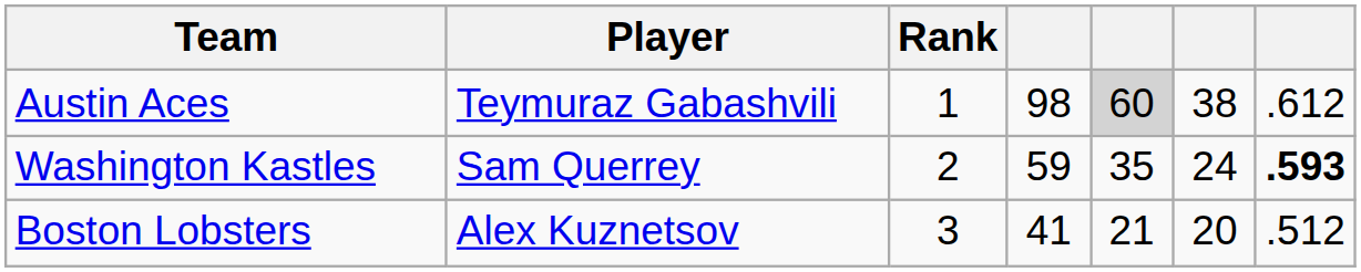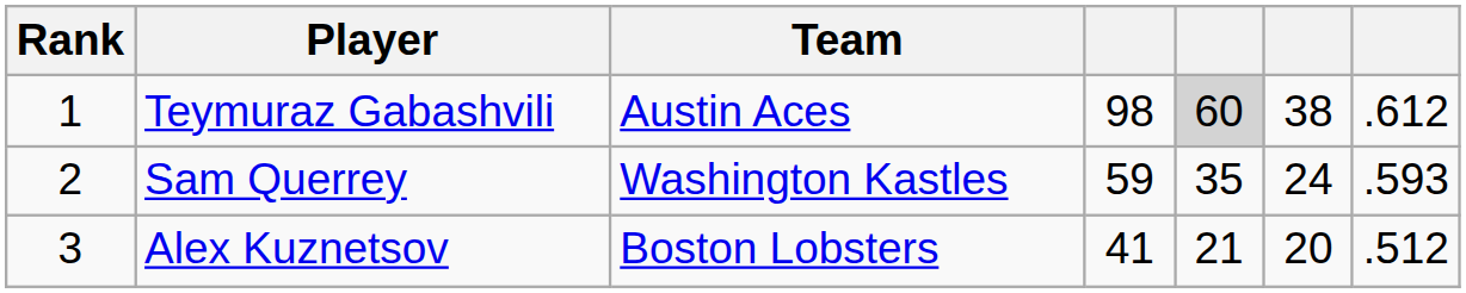columns swapped: Rank <-> Team
Sam Querrey | column 7: bold -> normal
